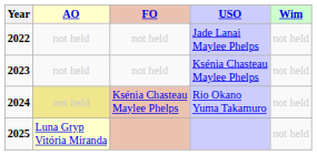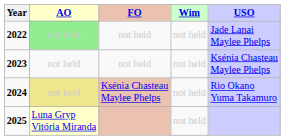columns swapped: Wim <-> USO
2022 | AO: no background -> lightgreen background
